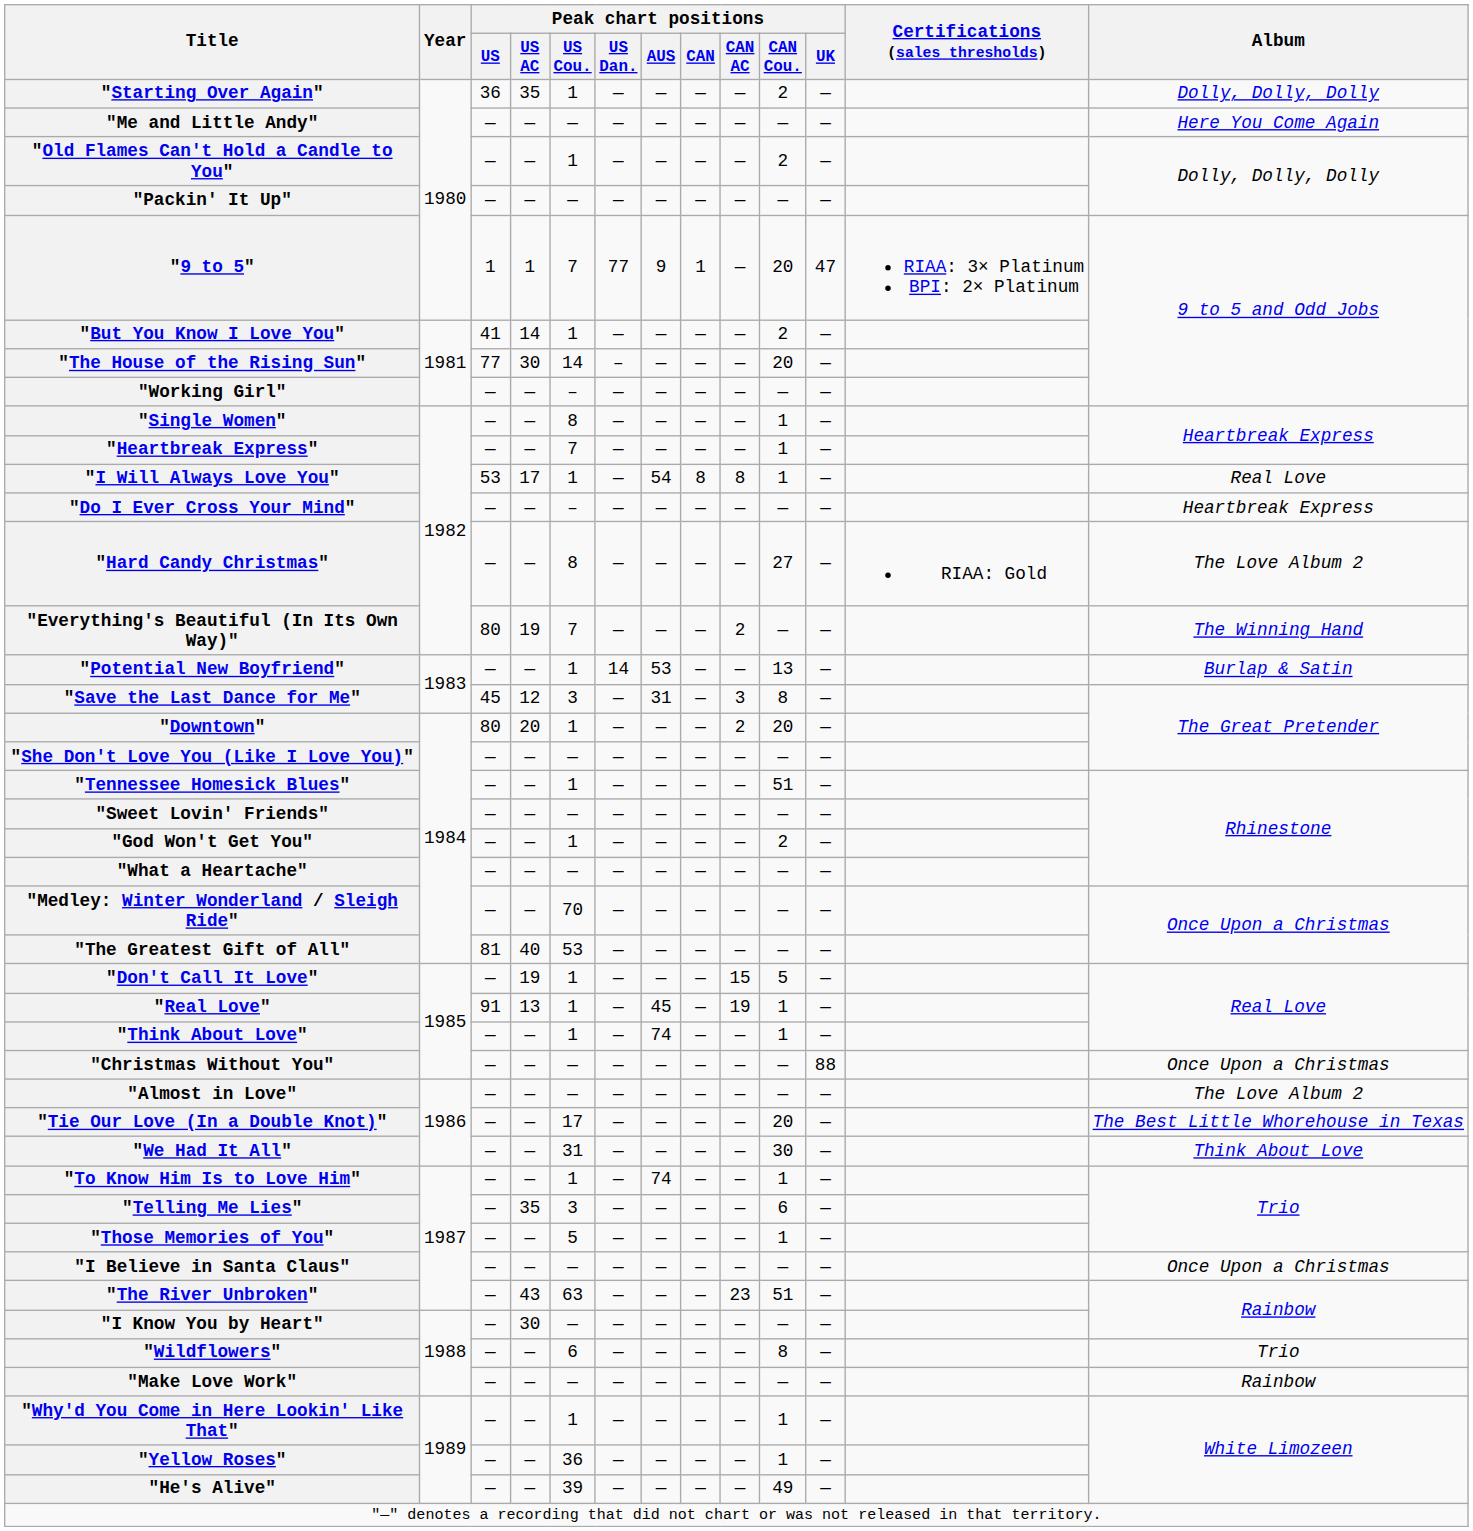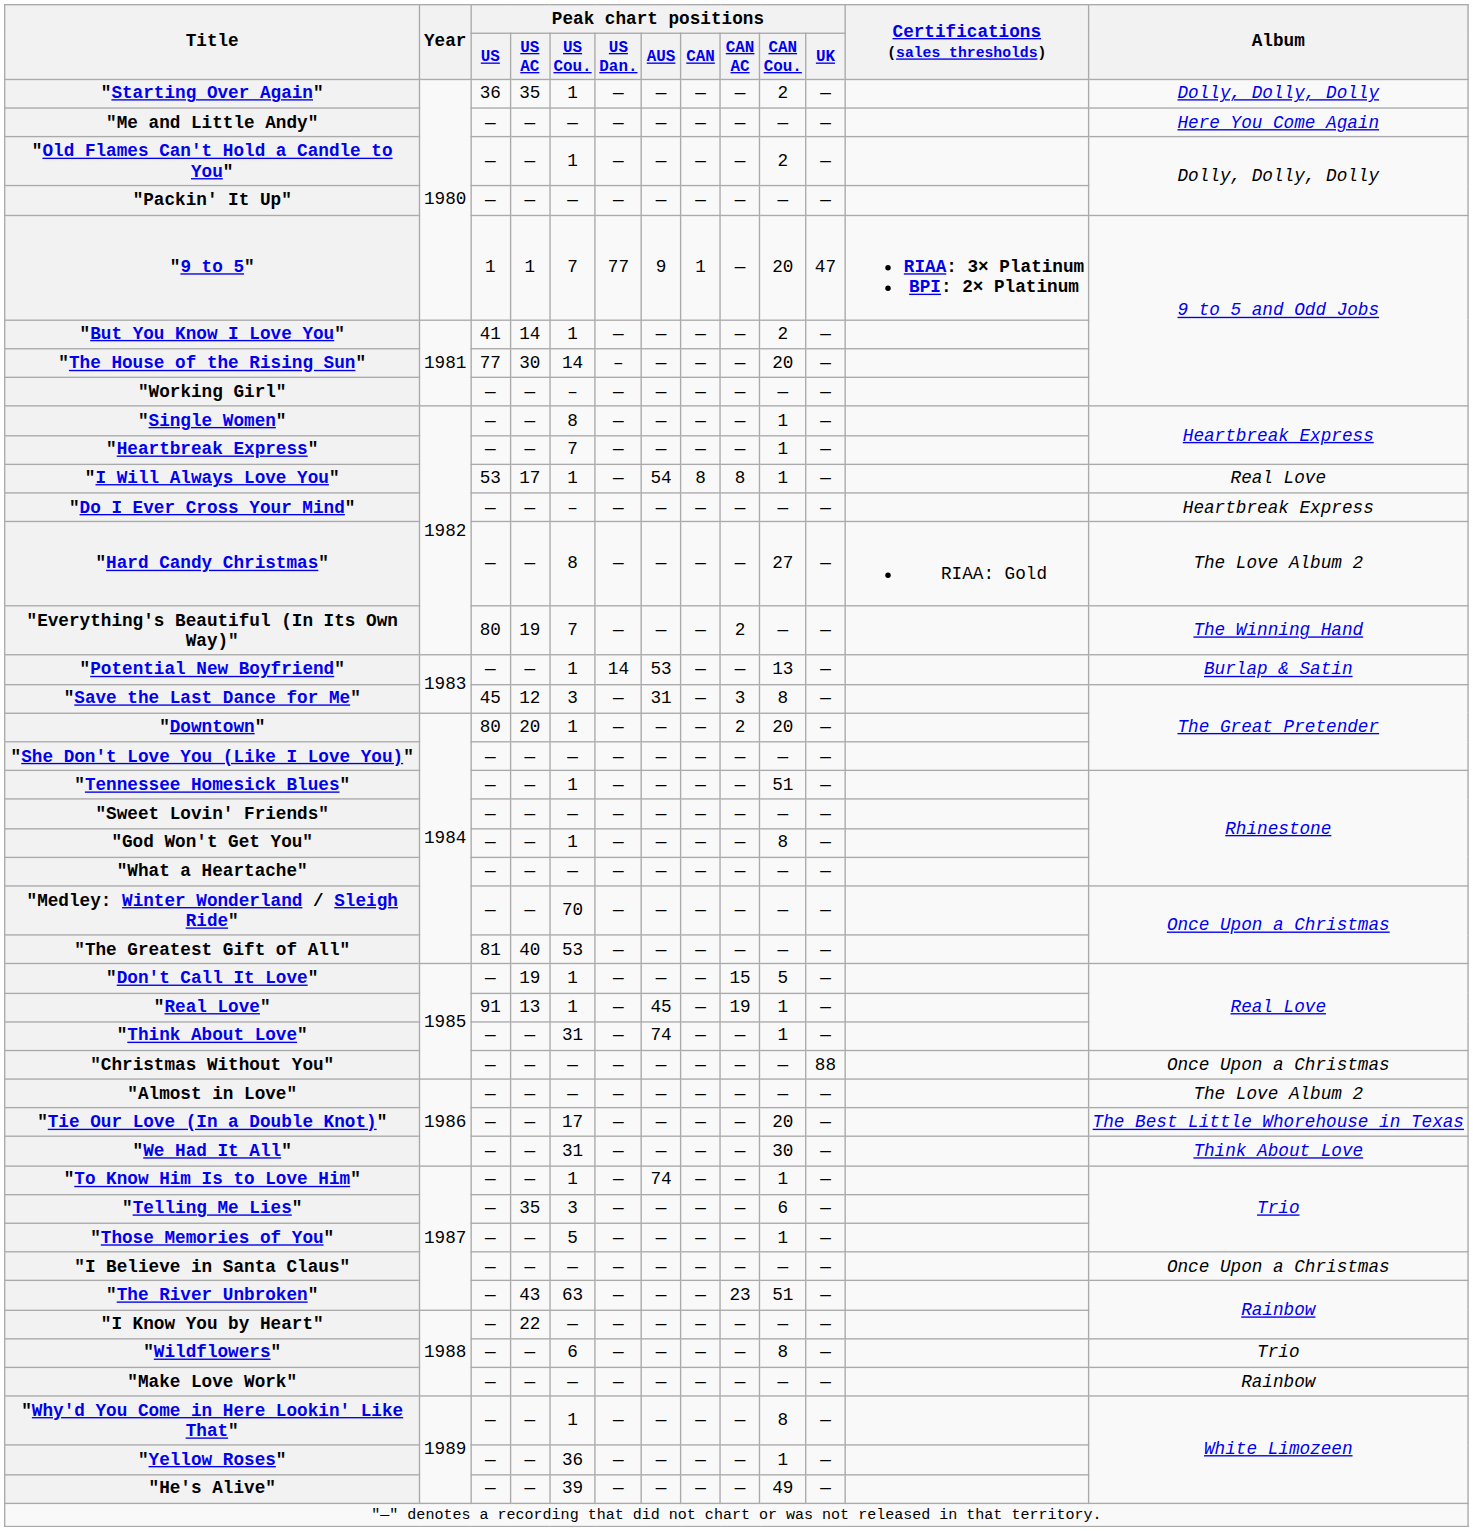"9 to 5" | Certifications (sales thresholds): normal -> bold
"God Won't Get You" | Peak chart positions / CAN Cou.: 2 -> 8
"Think About Love" | Peak chart positions / US Cou.: 1 -> 31
"I Know You by Heart" | Peak chart positions / US AC: 30 -> 22
"Why'd You Come in Here Lookin' Like That" | Peak chart positions / CAN Cou.: 1 -> 8
